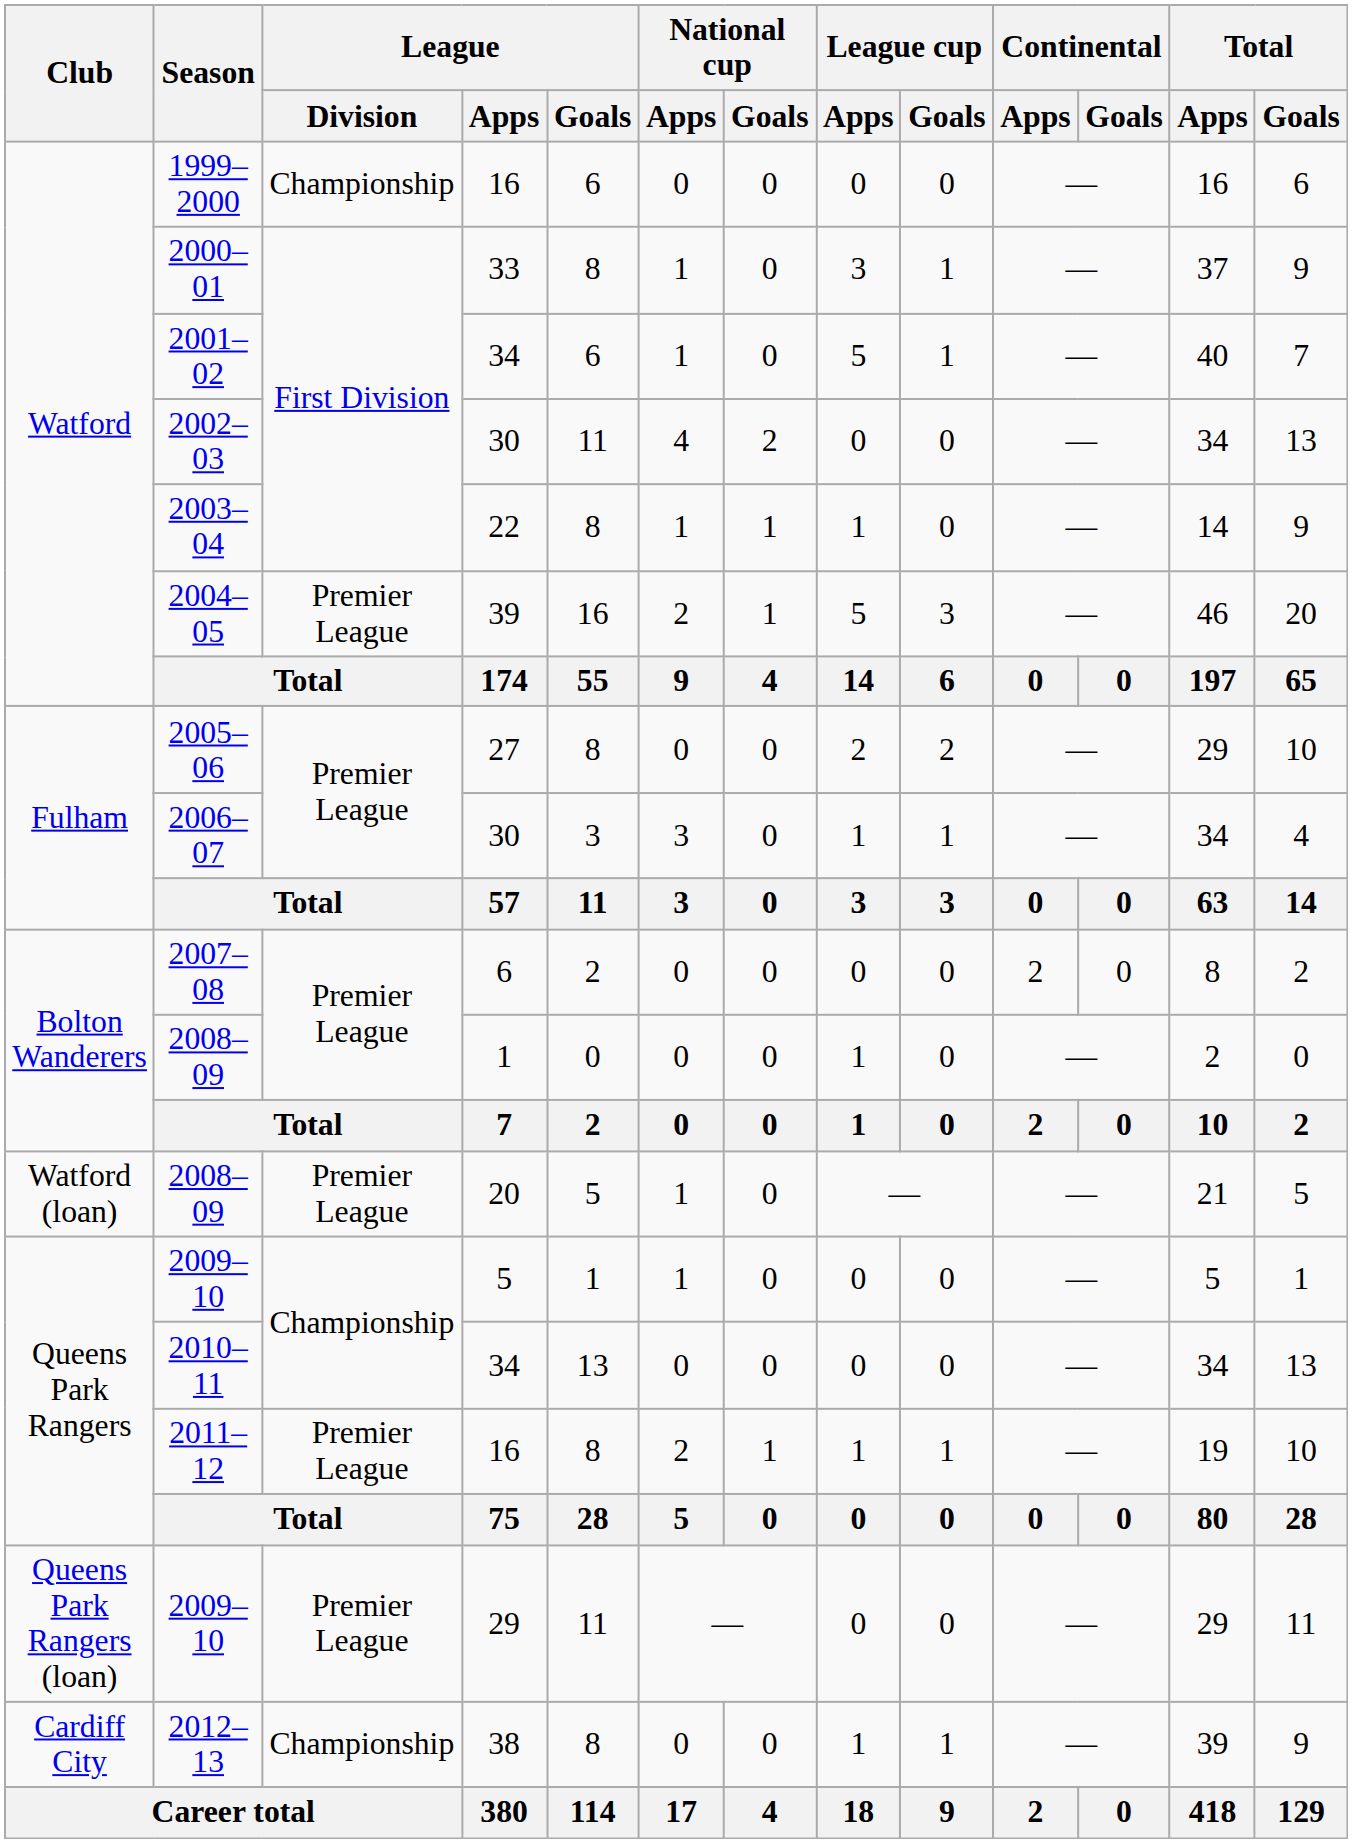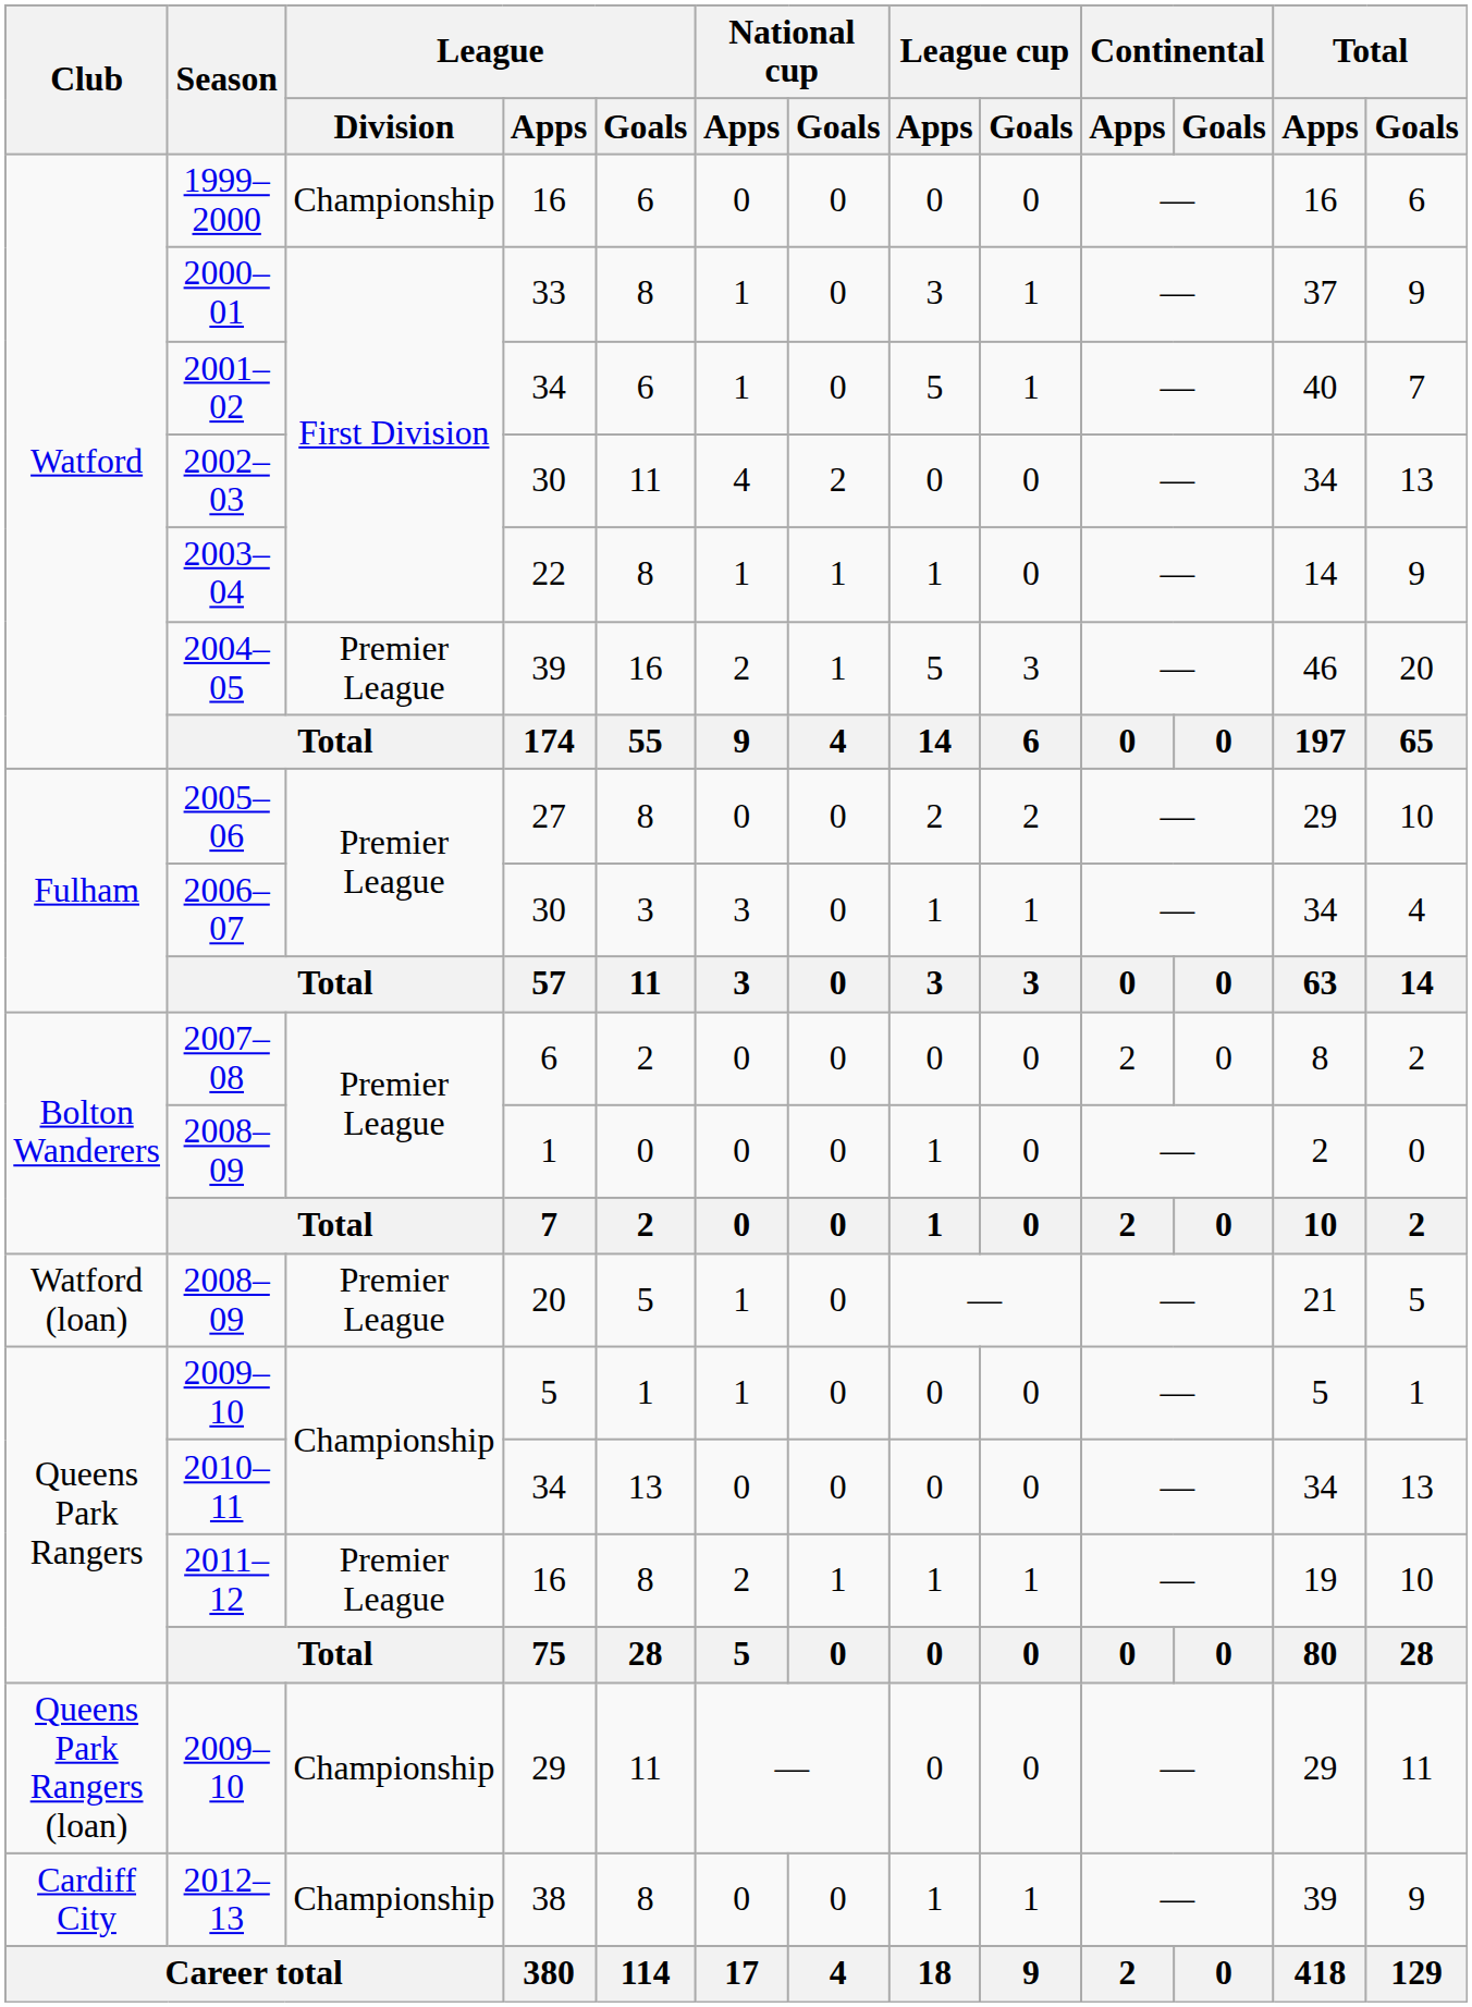2009–10 / 29 | League / Division: Premier League -> Championship
